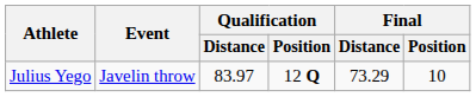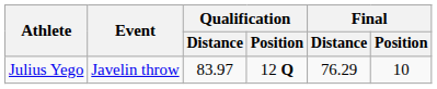Julius Yego | Final / Distance: 73.29 -> 76.29
